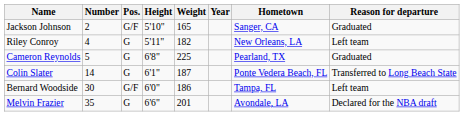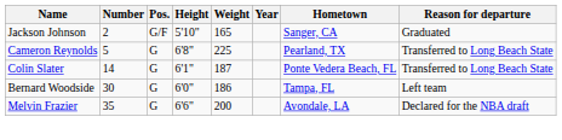- row: Riley Conroy | 4 | G | 5'11" | 182 | New Orleans, LA | Left team
Cameron Reynolds | Reason for departure: Graduated -> Transferred to Long Beach State
Bernard Woodside | Pos.: G/F -> G
Melvin Frazier | Weight: 201 -> 200
